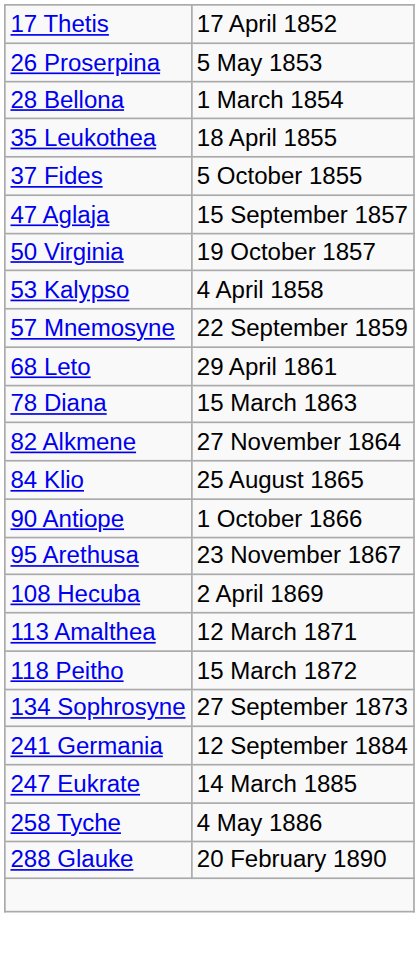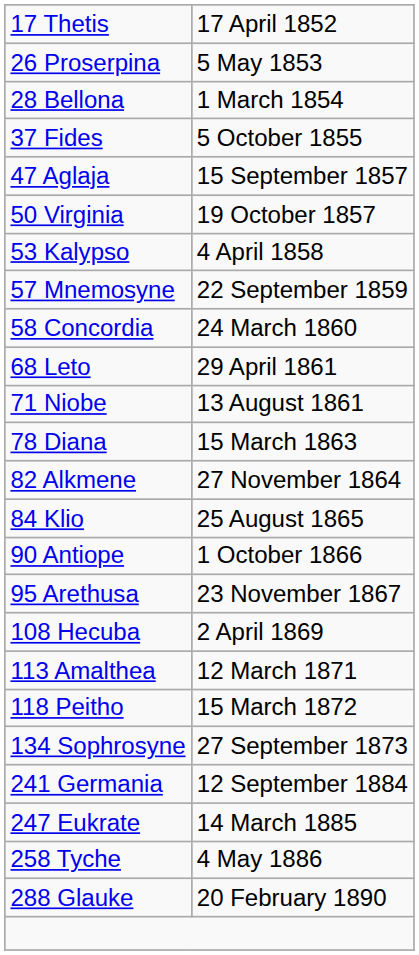- row: 35 Leukothea | 18 April 1855
+ row: 58 Concordia | 24 March 1860
+ row: 71 Niobe | 13 August 1861
